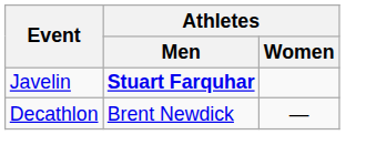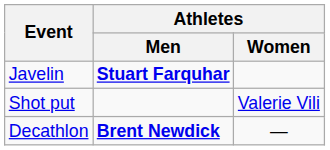+ row: Shot put | Valerie Vili
Decathlon | Athletes / Men: normal -> bold
